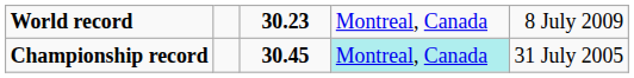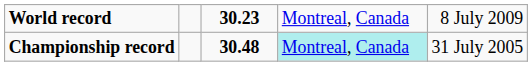Championship record | column 3: 30.45 -> 30.48
